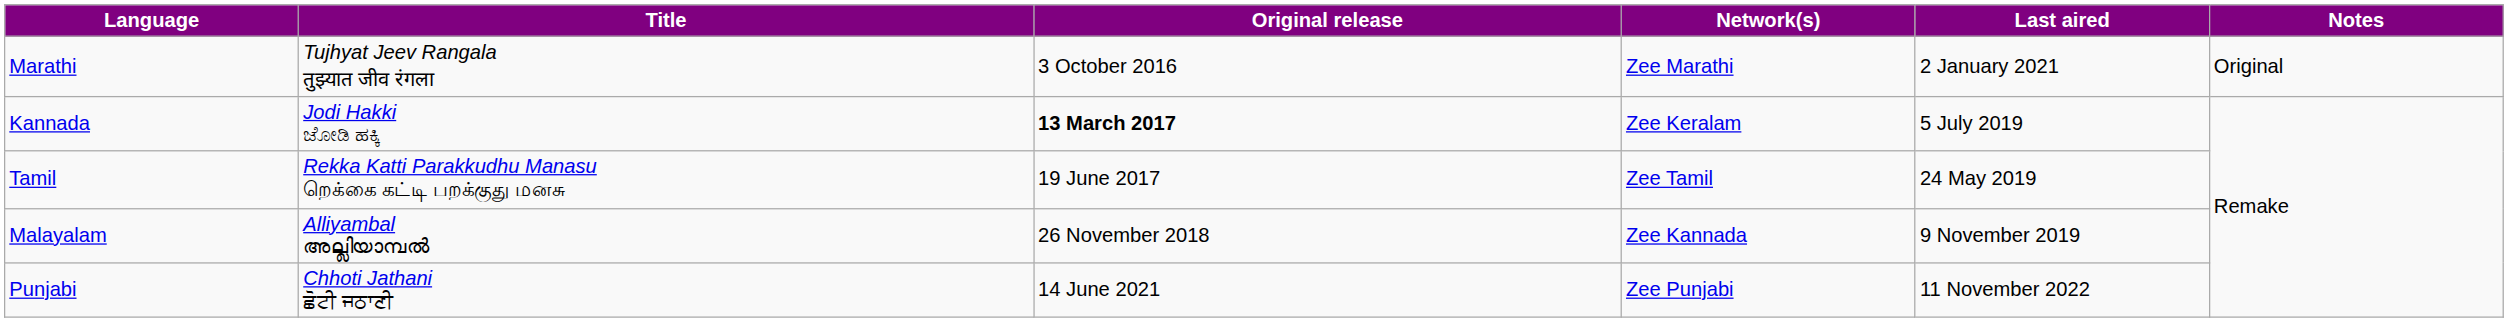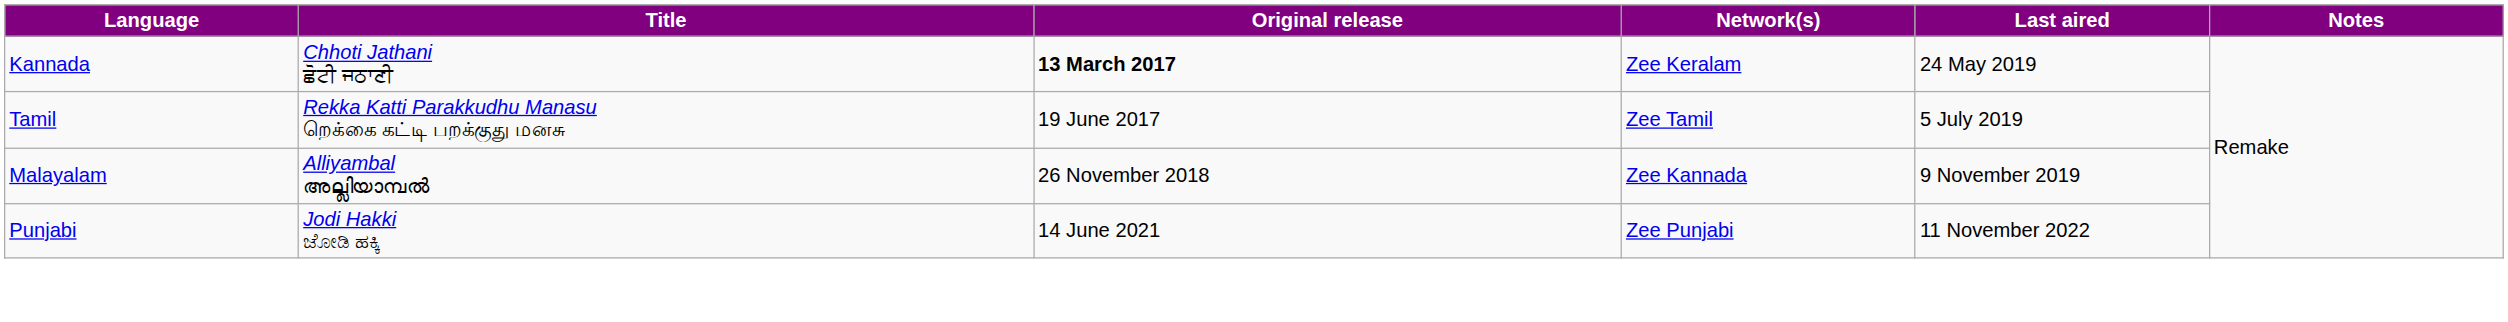- row: Marathi | Tujhyat Jeev Rangala तुझ्यात जीव रंगला | 3 October 2016 | Zee Marathi | 2 January 2021 | Original
Kannada | Title: Jodi Hakki ಜೋಡಿ ಹಕ್ಕಿ -> Chhoti Jathani ਛੋਟੀ ਜਠਾਣੀ
Kannada | Last aired: 5 July 2019 -> 24 May 2019
Tamil | Last aired: 24 May 2019 -> 5 July 2019
Punjabi | Title: Chhoti Jathani ਛੋਟੀ ਜਠਾਣੀ -> Jodi Hakki ಜೋಡಿ ಹಕ್ಕಿ
